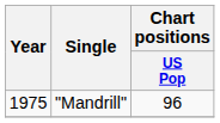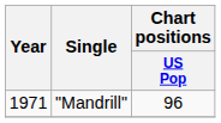"Mandrill" | Year: 1975 -> 1971
